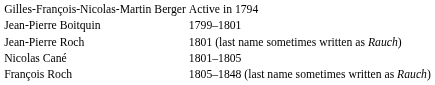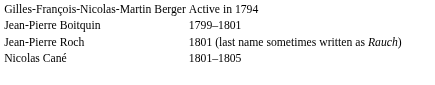- row: François Roch | 1805–1848 (last name sometimes written as Rauch)
